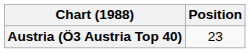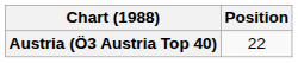Austria (Ö3 Austria Top 40) | Position: 23 -> 22
